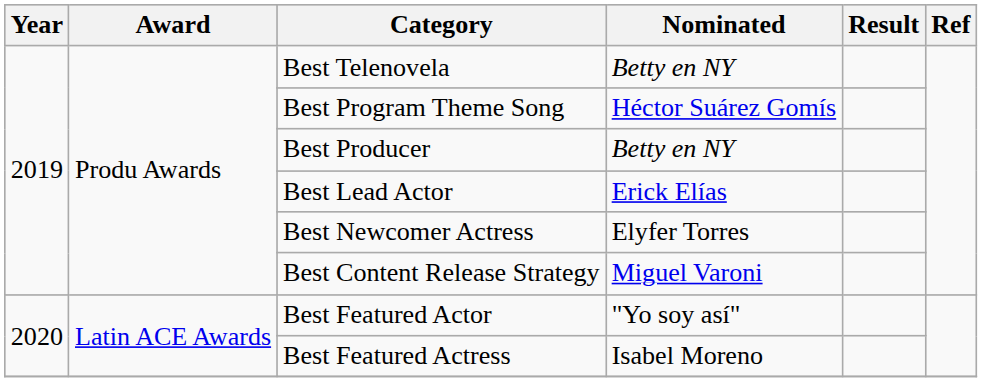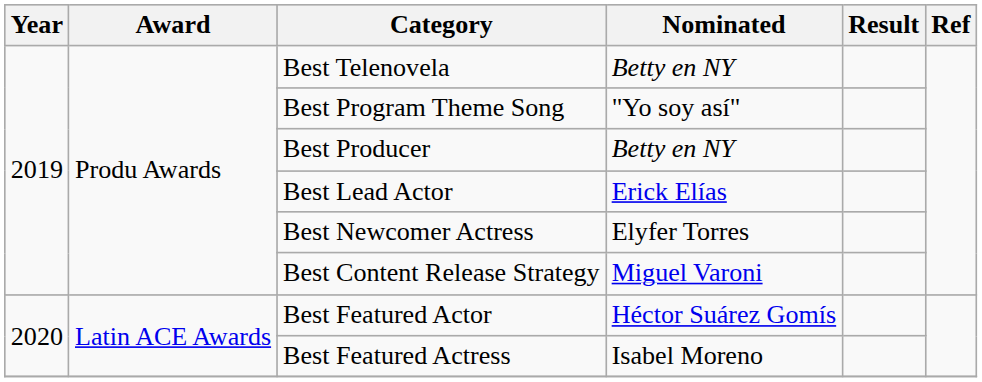Best Program Theme Song | Nominated: Héctor Suárez Gomís -> "Yo soy así"
Best Featured Actor | Nominated: "Yo soy así" -> Héctor Suárez Gomís
